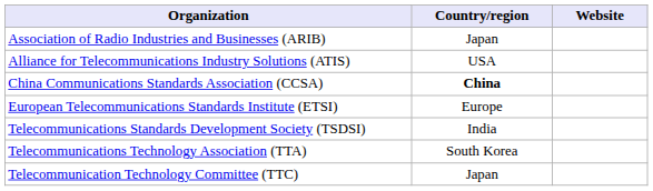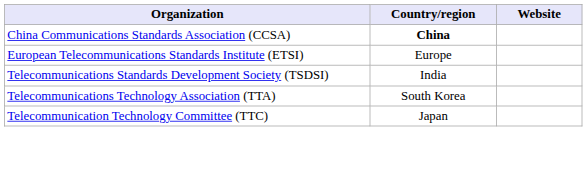- row: Association of Radio Industries and Businesses (ARIB) | Japan
- row: Alliance for Telecommunications Industry Solutions (ATIS) | USA
